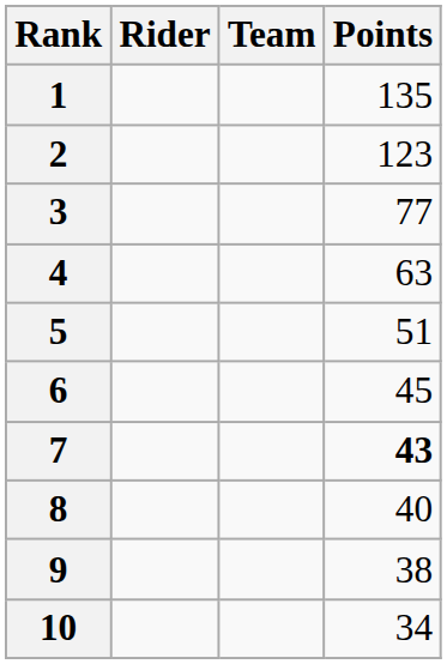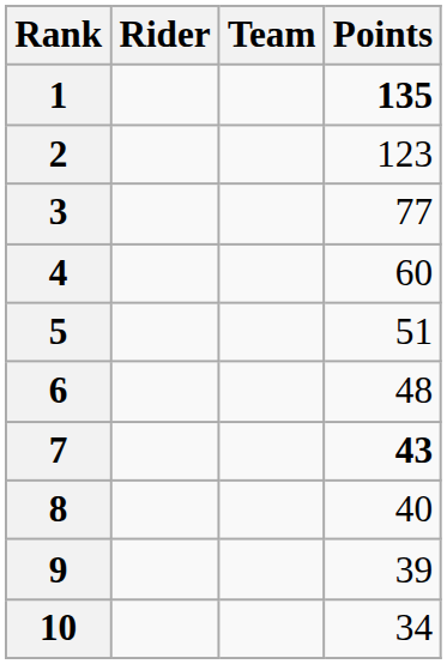1 | Points: normal -> bold
4 | Points: 63 -> 60
6 | Points: 45 -> 48
9 | Points: 38 -> 39
